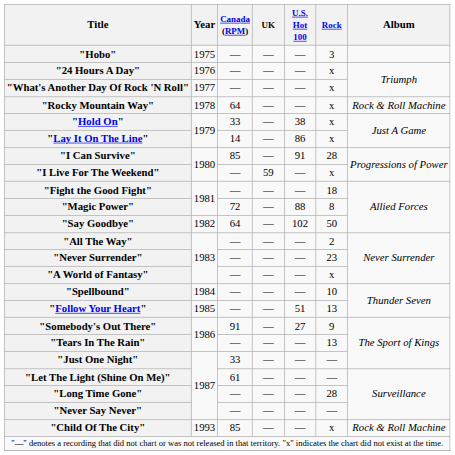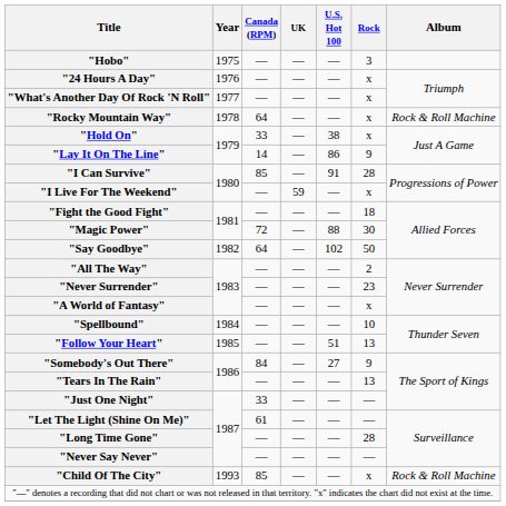"Lay It On The Line" | Rock: x -> 9
"Magic Power" | Rock: 8 -> 30
"Somebody's Out There" | Canada (RPM): 91 -> 84
